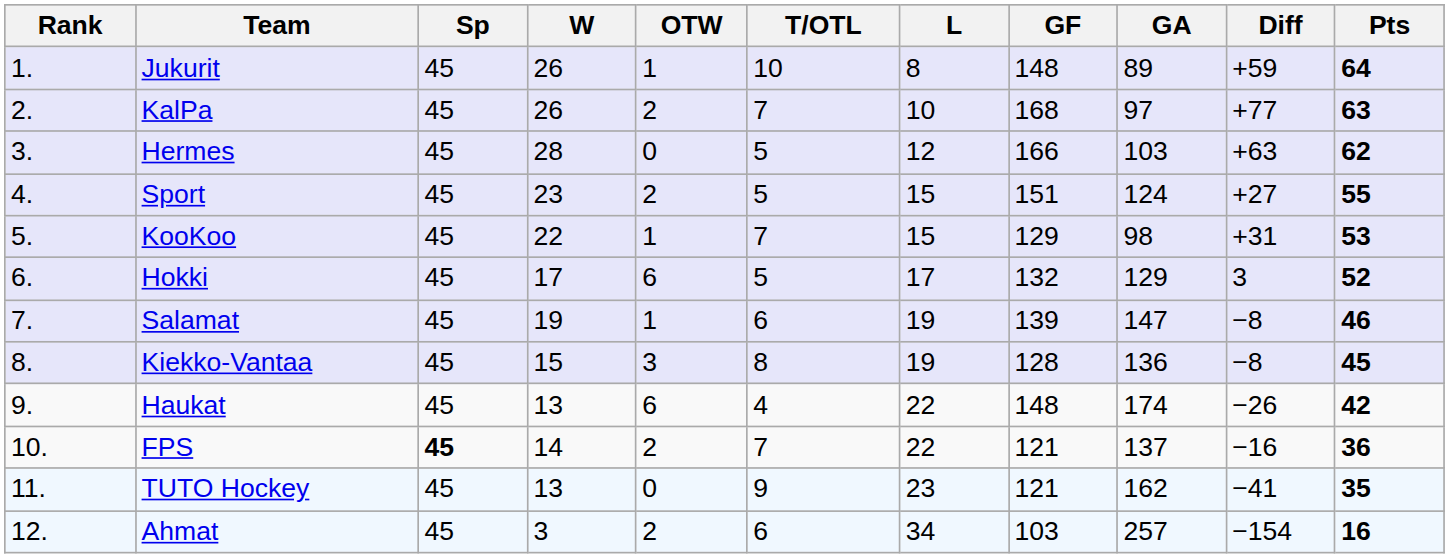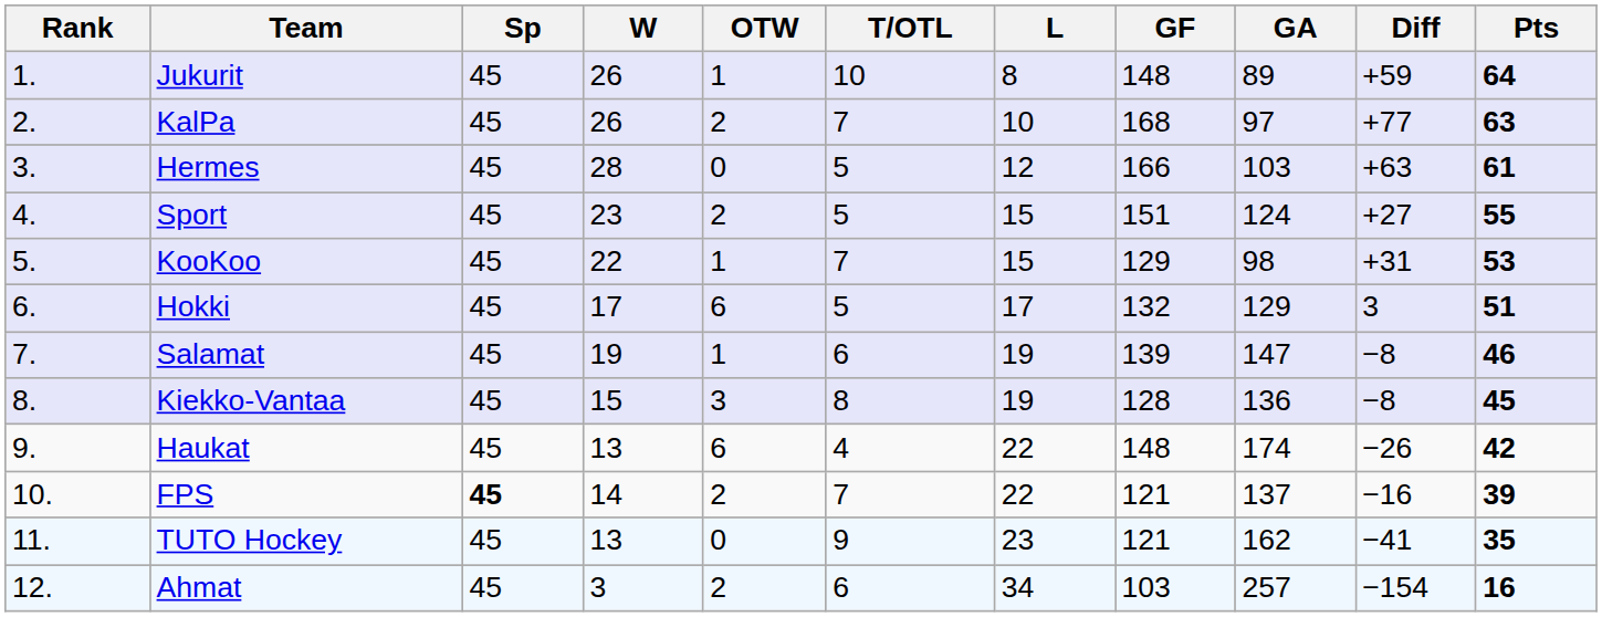Hermes | Pts: 62 -> 61
Hokki | Pts: 52 -> 51
FPS | Pts: 36 -> 39
